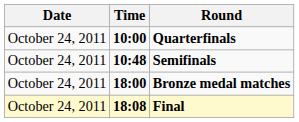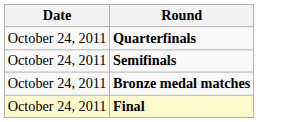- column: Time | 10:00 | 10:48 | 18:00 | 18:08
